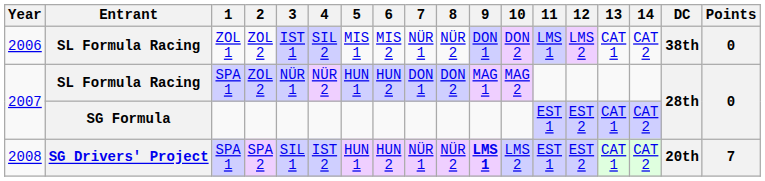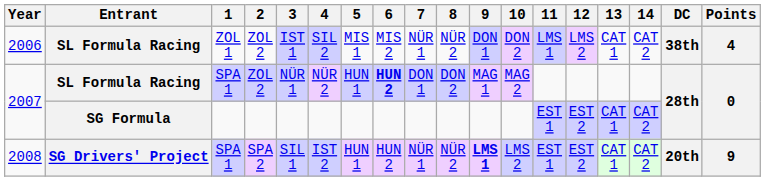2006 | Points: 0 -> 4
2007 / SL Formula Racing | 6: normal -> bold
2008 | Points: 7 -> 9
